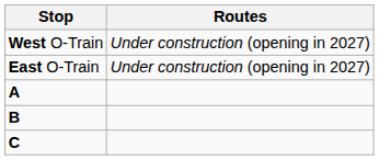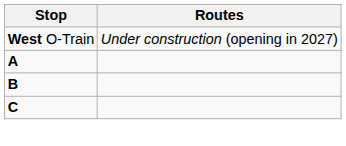- row: East O-Train | Under construction (opening in 2027)
